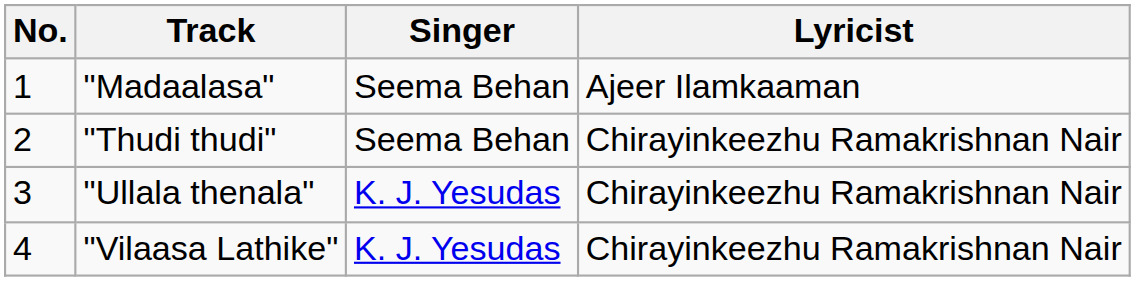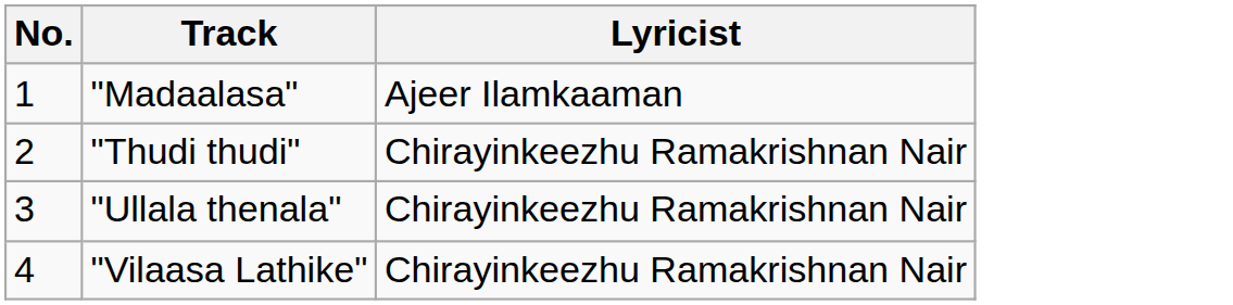- column: Singer | Seema Behan | Seema Behan | K. J. Yesudas | K. J. Yesudas
